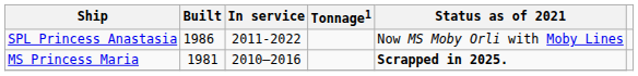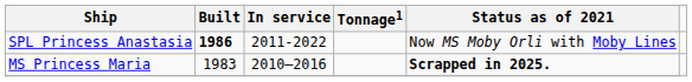SPL Princess Anastasia | Built: normal -> bold
MS Princess Maria | Built: 1981 -> 1983
